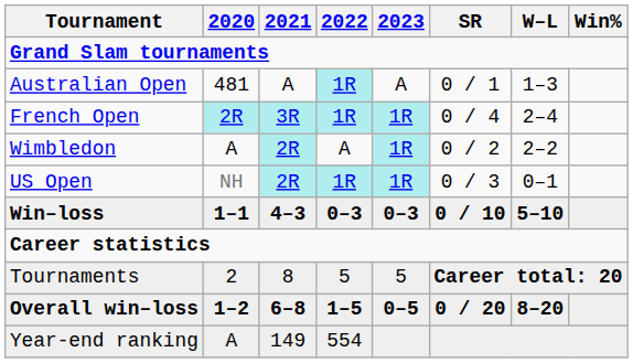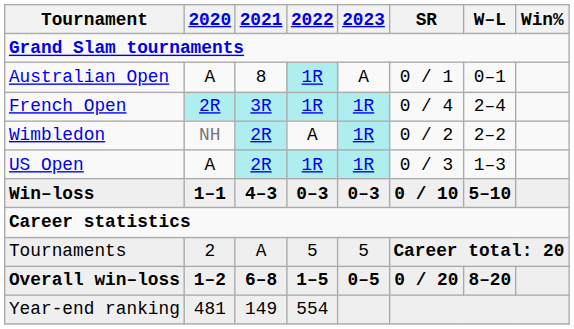Australian Open | 2020: 481 -> A
Australian Open | 2021: A -> 8
Australian Open | W–L: 1–3 -> 0–1
Wimbledon | 2020: A -> NH
US Open | 2020: NH -> A
US Open | W–L: 0–1 -> 1–3
Tournaments | 2021: 8 -> A
Year-end ranking | 2020: A -> 481
